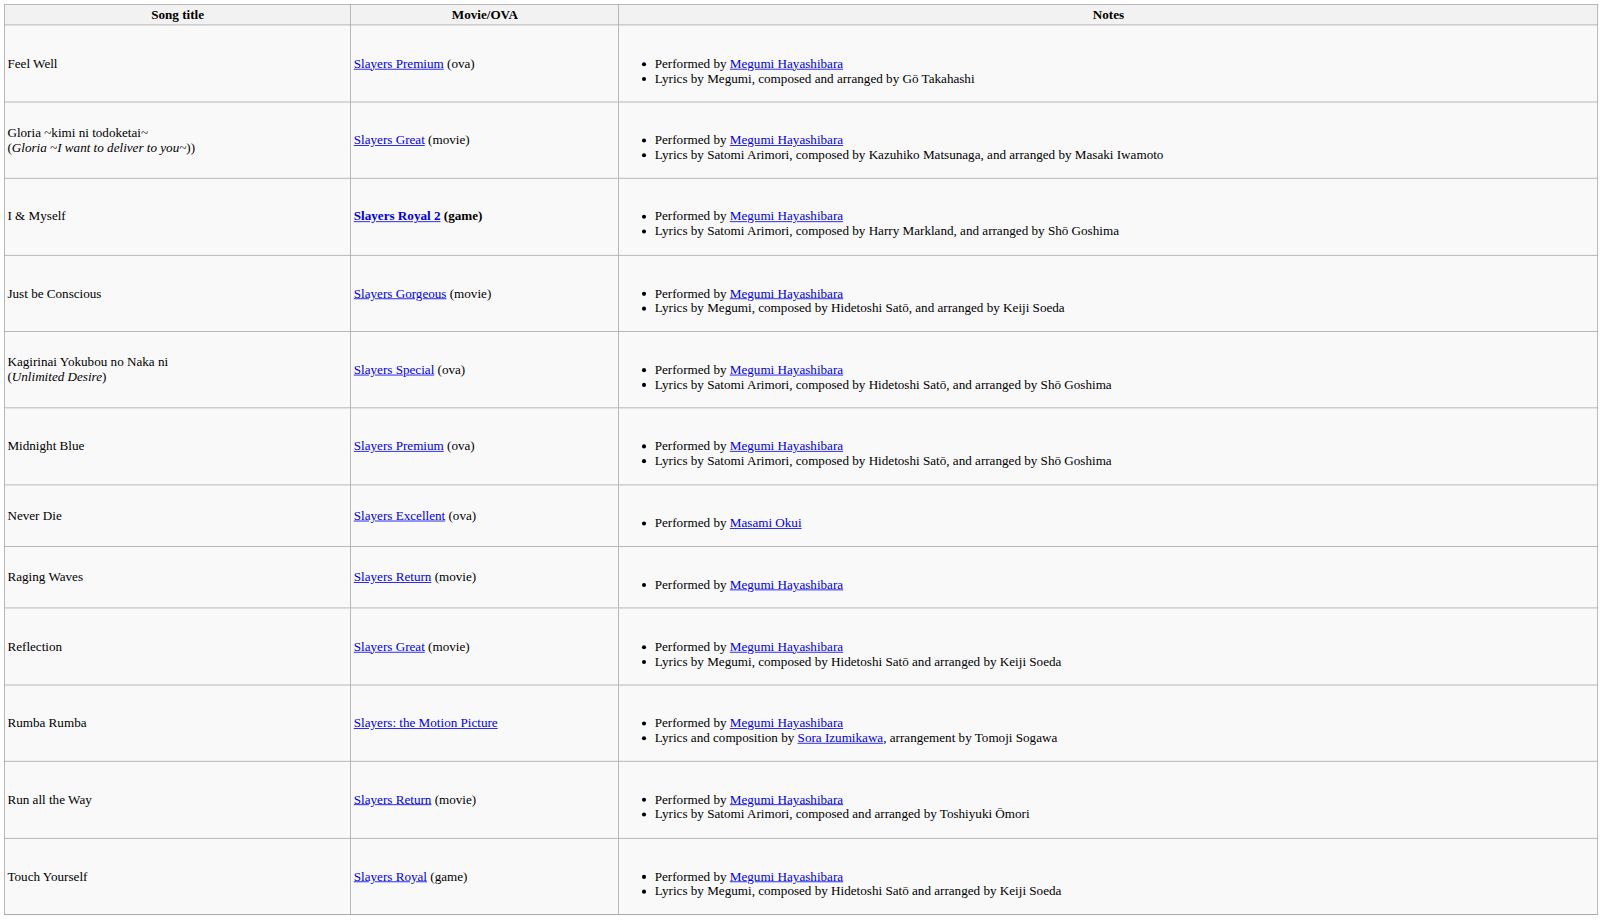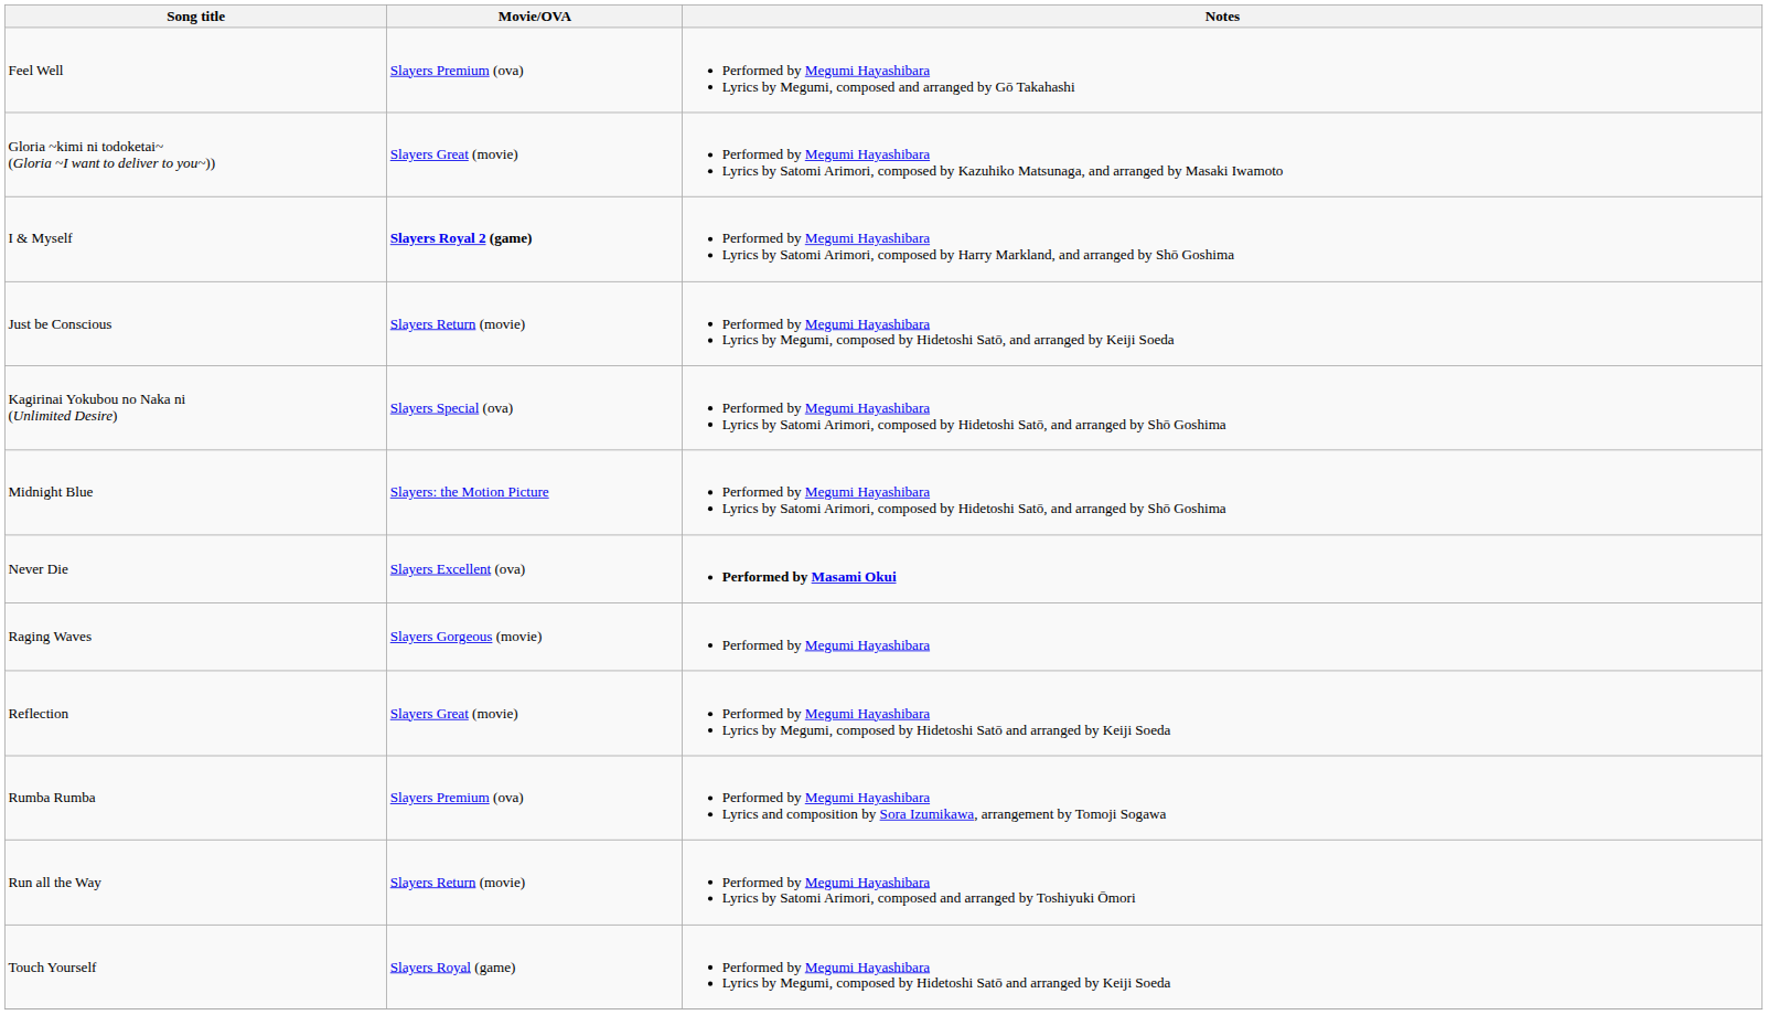Just be Conscious | Movie/OVA: Slayers Gorgeous (movie) -> Slayers Return (movie)
Midnight Blue | Movie/OVA: Slayers Premium (ova) -> Slayers: the Motion Picture
Never Die | Notes: normal -> bold
Raging Waves | Movie/OVA: Slayers Return (movie) -> Slayers Gorgeous (movie)
Rumba Rumba | Movie/OVA: Slayers: the Motion Picture -> Slayers Premium (ova)
